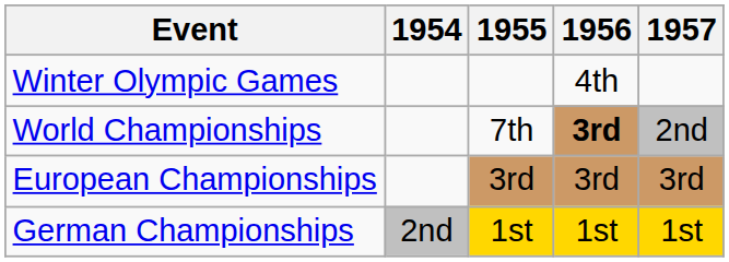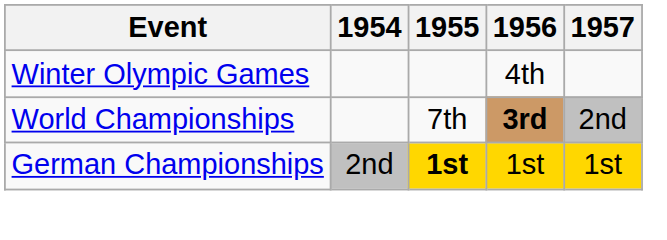- row: European Championships | 3rd | 3rd | 3rd
German Championships | 1955: normal -> bold
